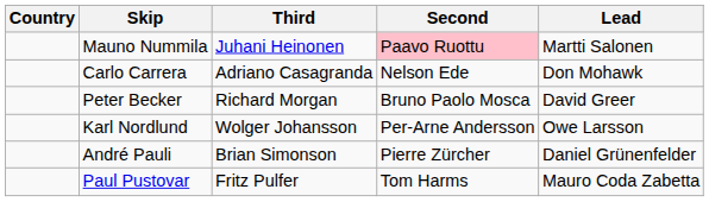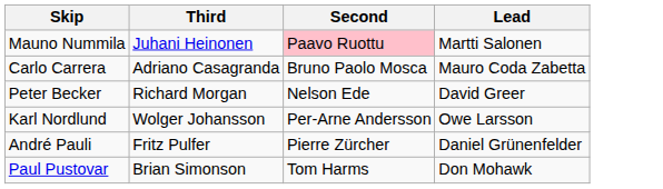- column: Country
Carlo Carrera | Second: Nelson Ede -> Bruno Paolo Mosca
Carlo Carrera | Lead: Don Mohawk -> Mauro Coda Zabetta
Peter Becker | Second: Bruno Paolo Mosca -> Nelson Ede
André Pauli | Third: Brian Simonson -> Fritz Pulfer
Paul Pustovar | Third: Fritz Pulfer -> Brian Simonson
Paul Pustovar | Lead: Mauro Coda Zabetta -> Don Mohawk
